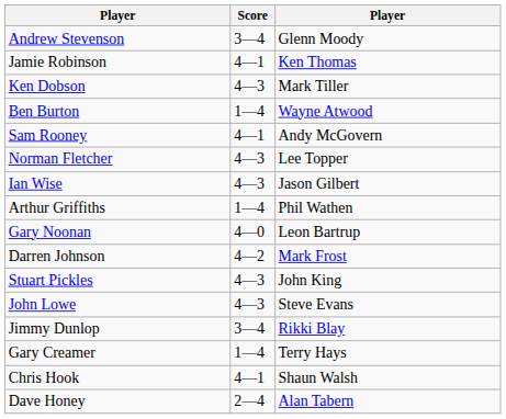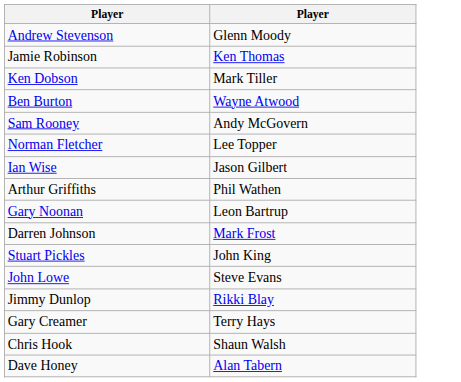- column: Score | 3—4 | 4—1 | 4—3 | 1—4 | 4—1 | 4—3 | 4—3 | 1—4 | 4—0 | 4—2 | 4—3 | 4—3 | 3—4 | 1—4 | 4—1 | 2—4
